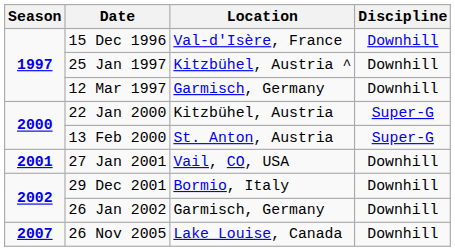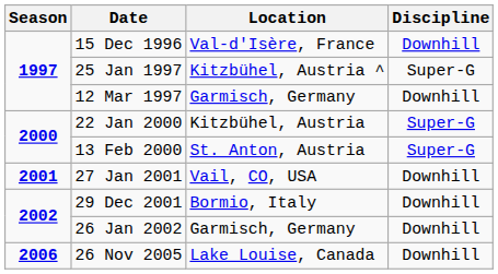25 Jan 1997 | Discipline: Downhill -> Super-G
26 Nov 2005 | Season: 2007 -> 2006
